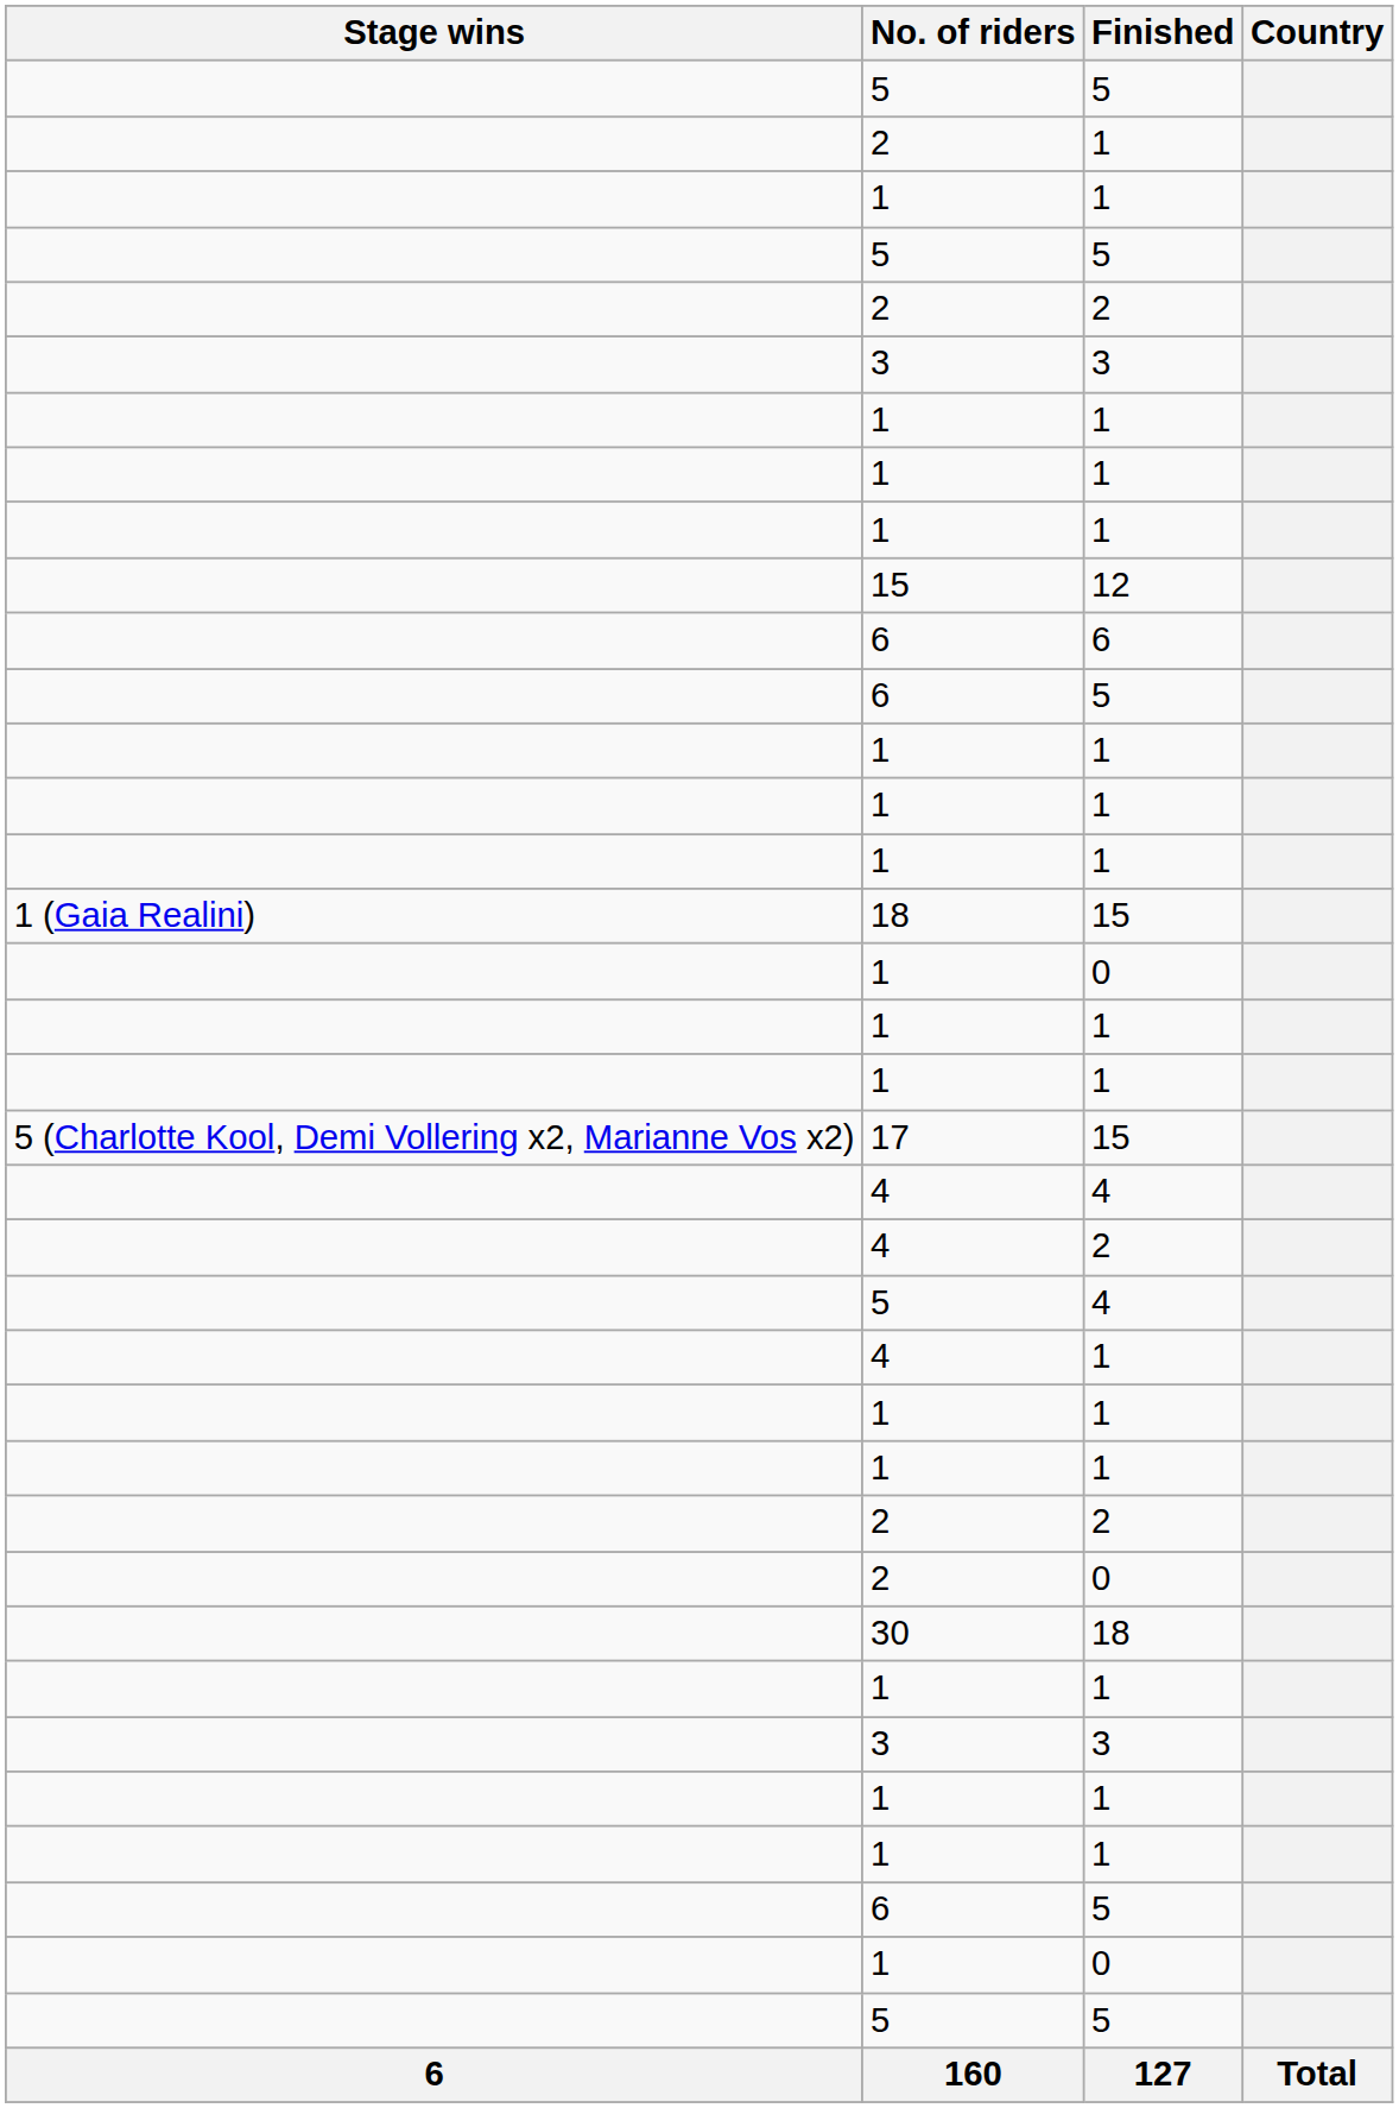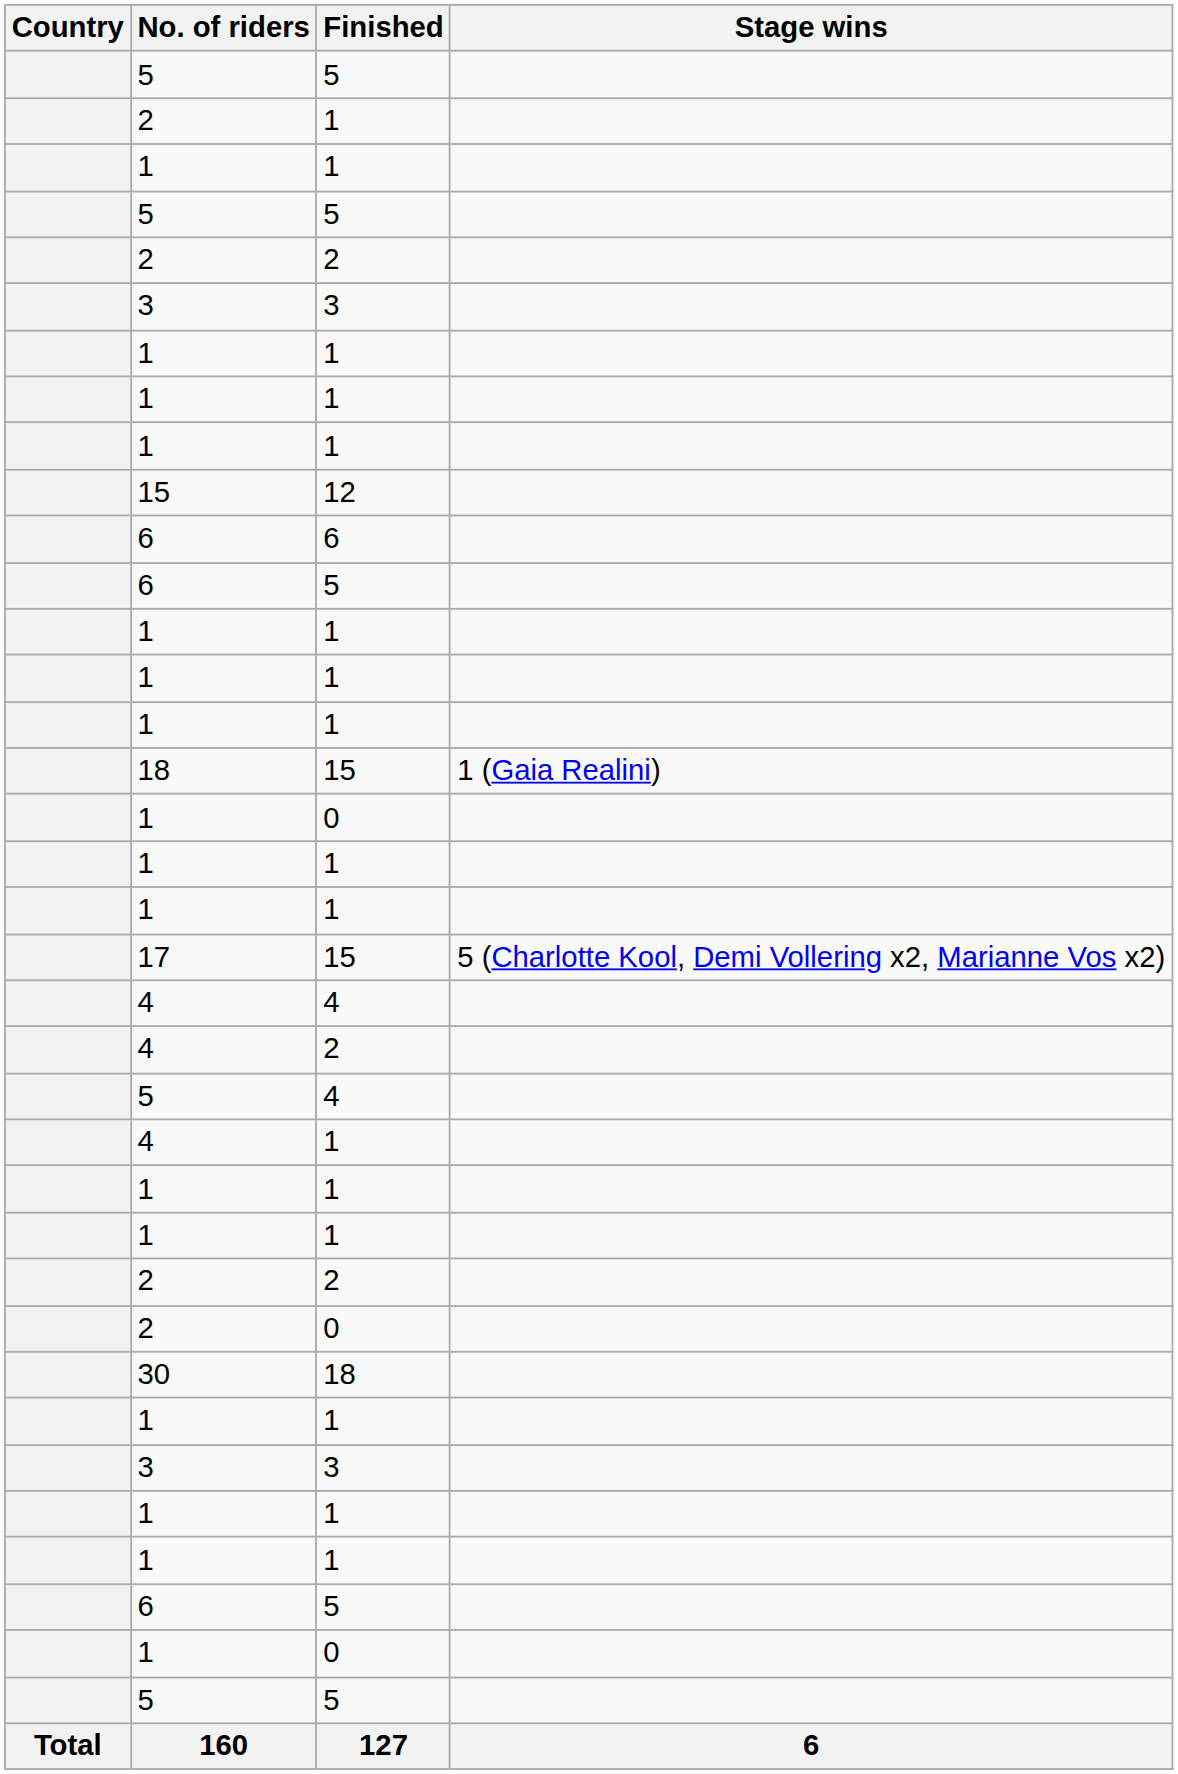columns swapped: Country <-> Stage wins
